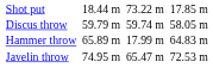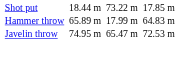- row: Discus throw | 59.79 m | 59.74 m | 58.05 m
